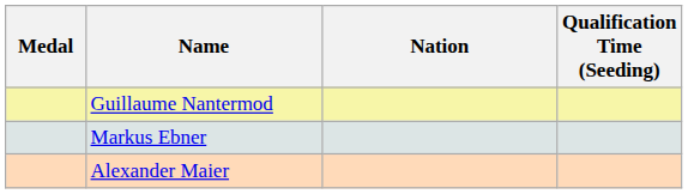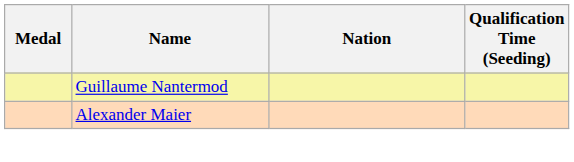- row: Markus Ebner
